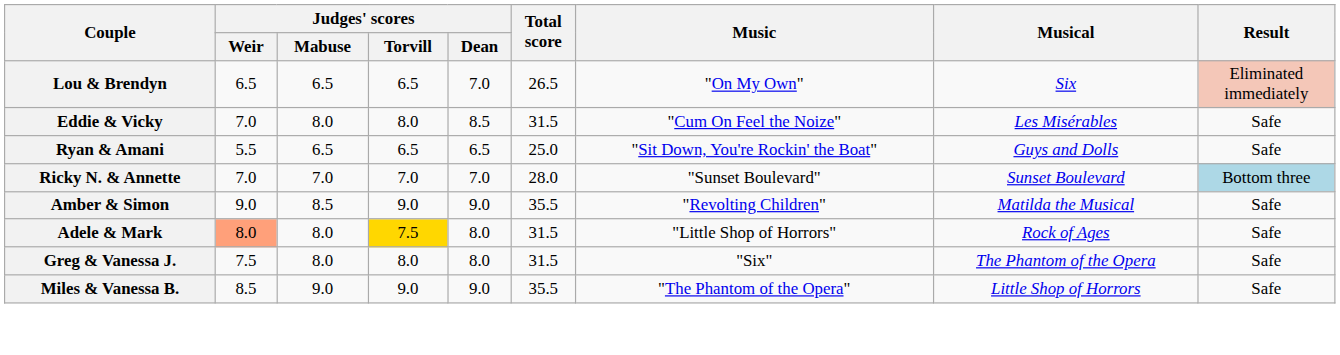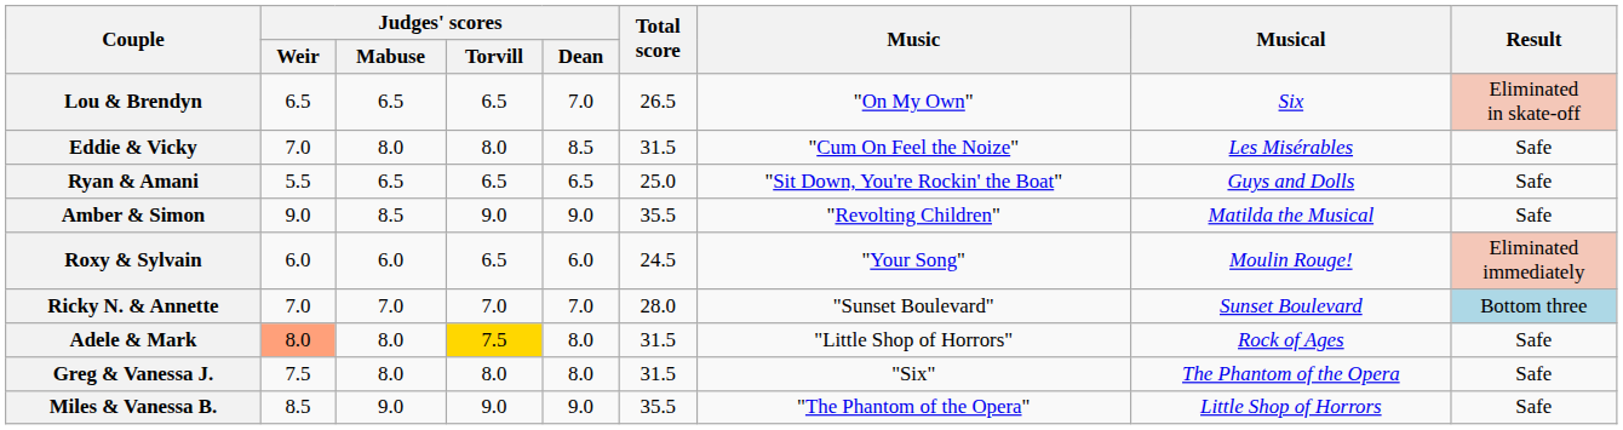Lou & Brendyn | Result: Eliminated immediately -> Eliminated in skate-off
rows swapped: Ricky N. & Annette <-> Amber & Simon
+ row: Roxy & Sylvain | 6.0 | 6.0 | 6.5 | 6.0 | 24.5 | "Your Song" | Moulin Rouge! | Eliminated immediately
